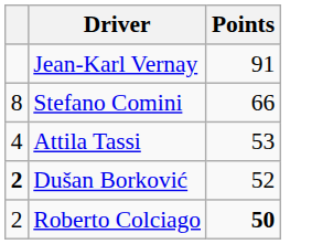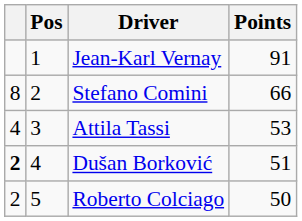+ column: Pos | 1 | 2 | 3 | 4 | 5
Dušan Borković | Points: 52 -> 51
Roberto Colciago | Points: bold -> normal
